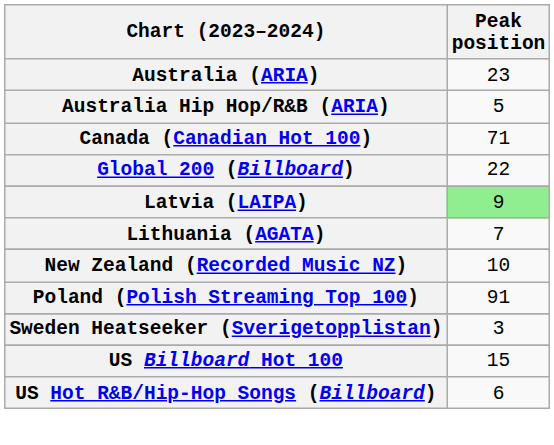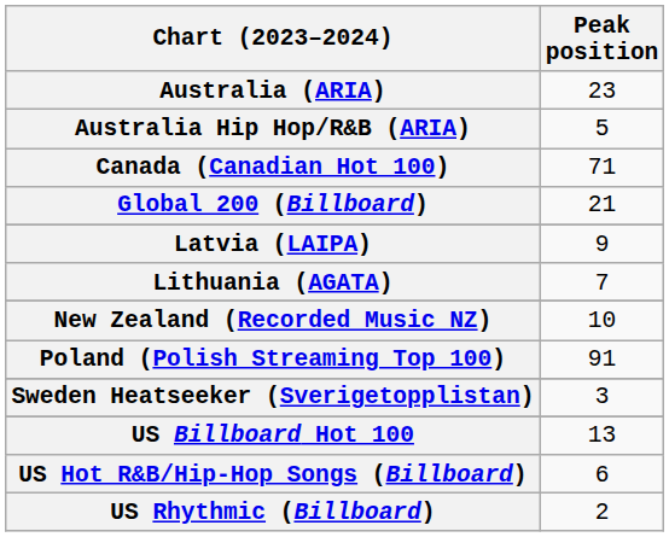Global 200 (Billboard) | Peak position: 22 -> 21
Latvia (LAIPA) | Peak position: lightgreen background -> no background
US Billboard Hot 100 | Peak position: 15 -> 13
+ row: US Rhythmic (Billboard) | 2
